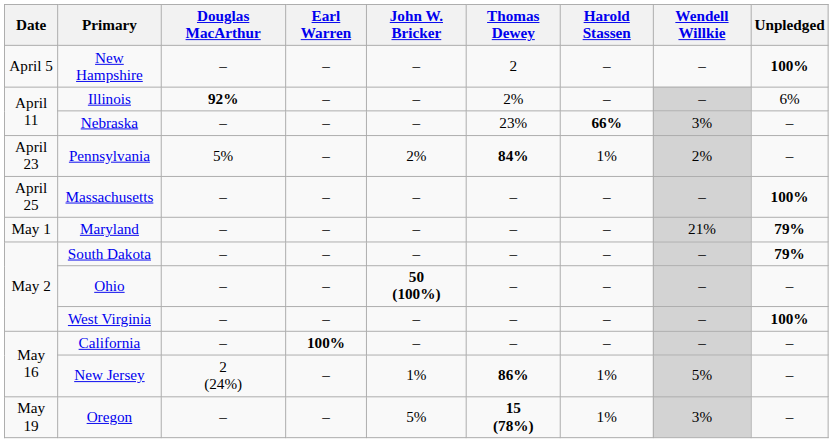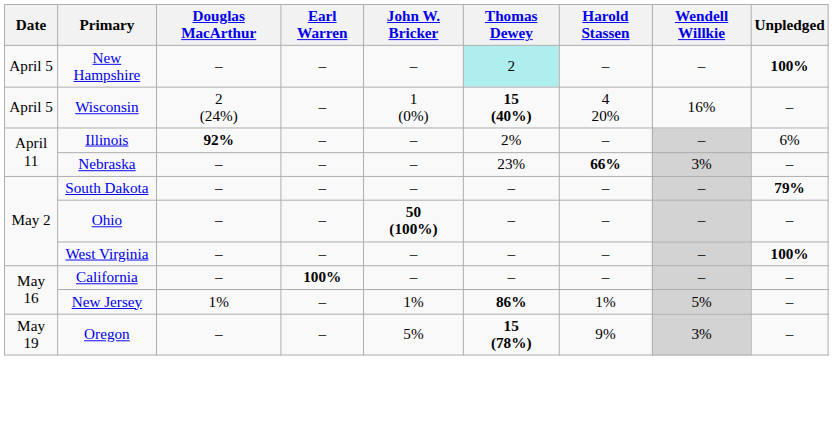New Hampshire | Thomas Dewey: no background -> paleturquoise background
+ row: April 5 | Wisconsin | 2 (24%) | – | 1 (0%) | 15 (40%) | 4 20% | 16% | –
- row: April 23 | Pennsylvania | 5% | – | 2% | 84% | 1% | 2% | –
- row: April 25 | Massachusetts | – | – | – | – | – | – | 100%
- row: May 1 | Maryland | – | – | – | – | – | 21% | 79%
New Jersey | Douglas MacArthur: 2 (24%) -> 1%
Oregon | Harold Stassen: 1% -> 9%
